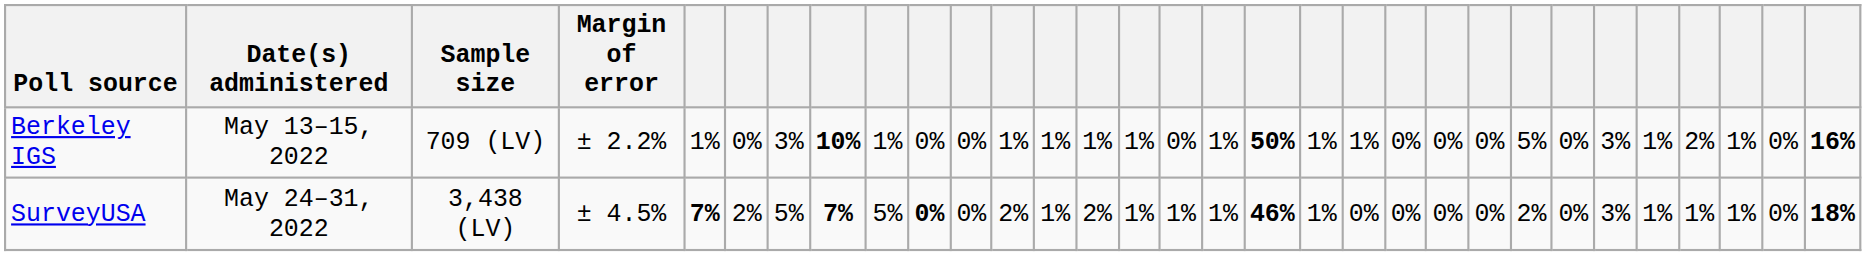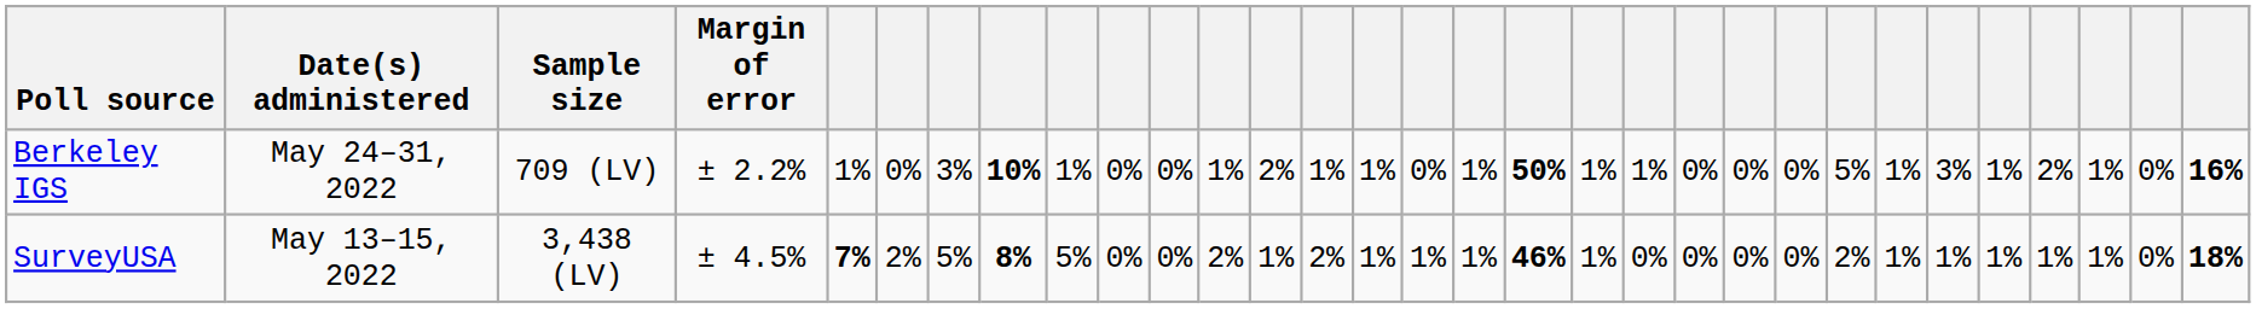Berkeley IGS | Date(s) administered: May 13–15, 2022 -> May 24–31, 2022
Berkeley IGS | column 13: 1% -> 2%
Berkeley IGS | column 25: 0% -> 1%
SurveyUSA | Date(s) administered: May 24–31, 2022 -> May 13–15, 2022
SurveyUSA | column 8: 7% -> 8%
SurveyUSA | column 10: bold -> normal
SurveyUSA | column 25: 0% -> 1%
SurveyUSA | column 26: 3% -> 1%
